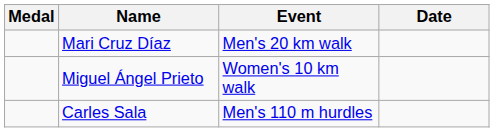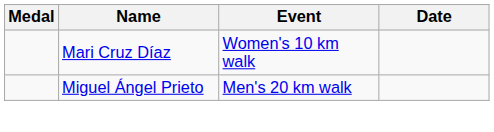Mari Cruz Díaz | Event: Men's 20 km walk -> Women's 10 km walk
Miguel Ángel Prieto | Event: Women's 10 km walk -> Men's 20 km walk
- row: Carles Sala | Men's 110 m hurdles
